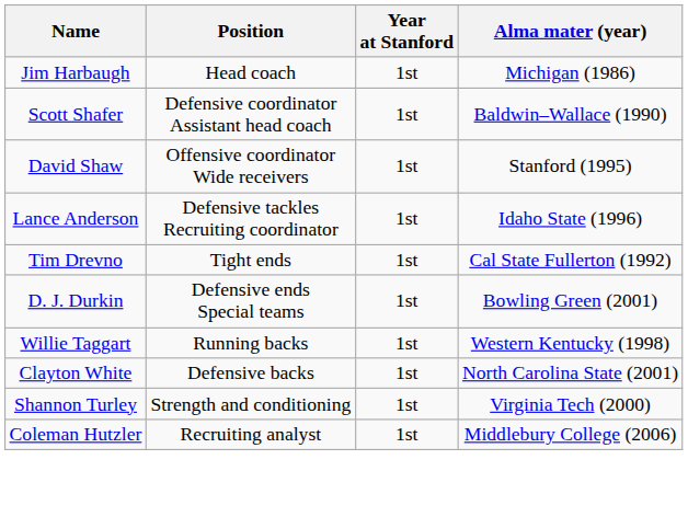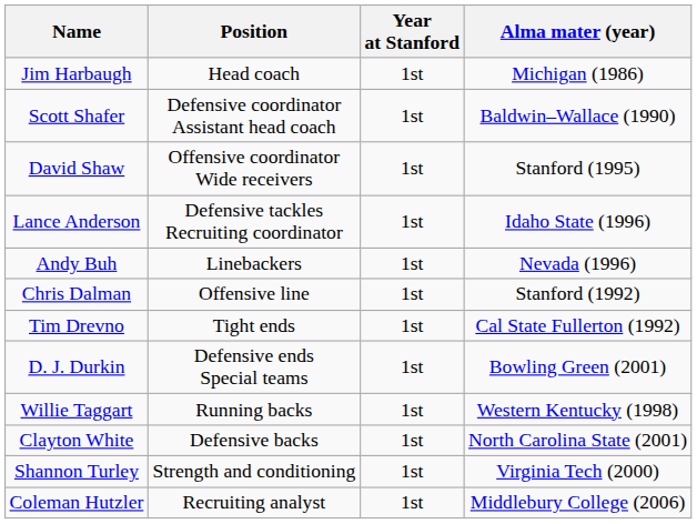+ row: Andy Buh | Linebackers | 1st | Nevada (1996)
+ row: Chris Dalman | Offensive line | 1st | Stanford (1992)
